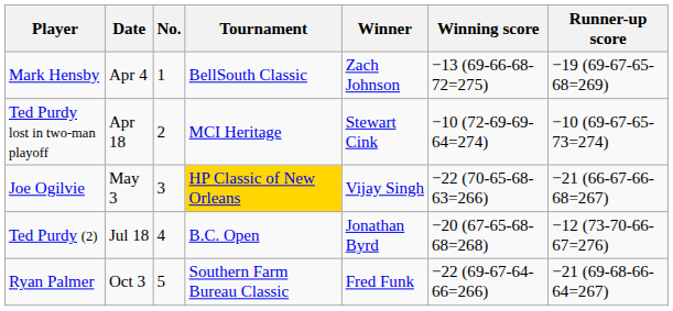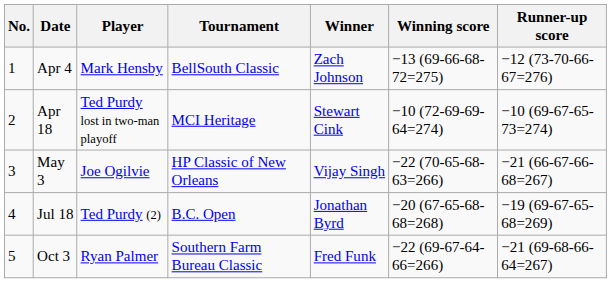columns swapped: No. <-> Player
Apr 4 | Runner-up score: −19 (69-67-65-68=269) -> −12 (73-70-66-67=276)
May 3 | Tournament: gold background -> no background
Jul 18 | Runner-up score: −12 (73-70-66-67=276) -> −19 (69-67-65-68=269)
